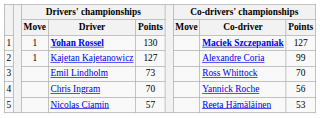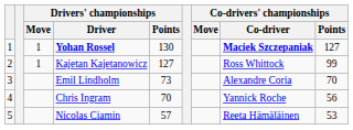Kajetan Kajetanowicz | Co-drivers' championships / Co-driver: Alexandre Coria -> Ross Whittock
Emil Lindholm | Co-drivers' championships / Co-driver: Ross Whittock -> Alexandre Coria
